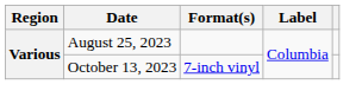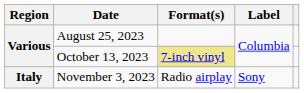October 13, 2023 | Format(s): no background -> khaki background
+ row: Italy | November 3, 2023 | Radio airplay | Sony
